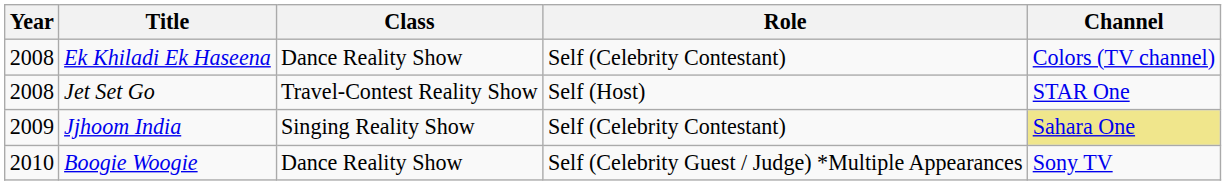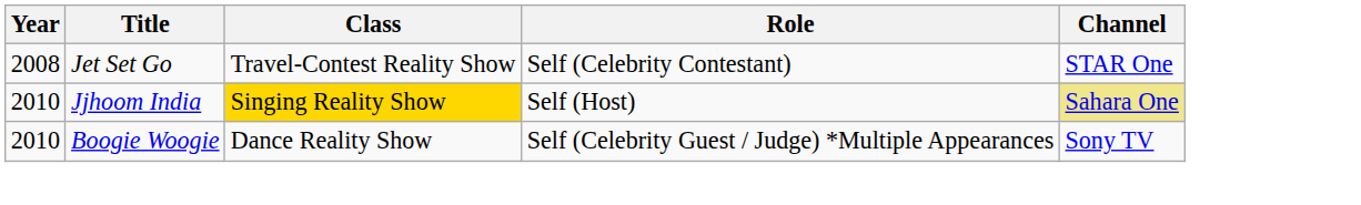- row: 2008 | Ek Khiladi Ek Haseena | Dance Reality Show | Self (Celebrity Contestant) | Colors (TV channel)
Jet Set Go | Role: Self (Host) -> Self (Celebrity Contestant)
Jjhoom India | Year: 2009 -> 2010
Jjhoom India | Class: no background -> gold background
Jjhoom India | Role: Self (Celebrity Contestant) -> Self (Host)
